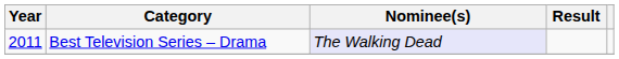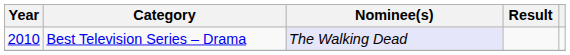Best Television Series – Drama | Year: 2011 -> 2010
